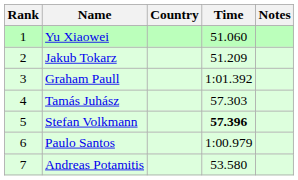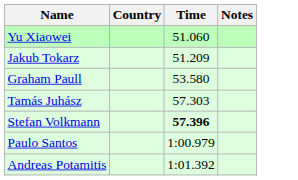- column: Rank | 1 | 2 | 3 | 4 | 5 | 6 | 7
Graham Paull | Time: 1:01.392 -> 53.580
Andreas Potamitis | Time: 53.580 -> 1:01.392
